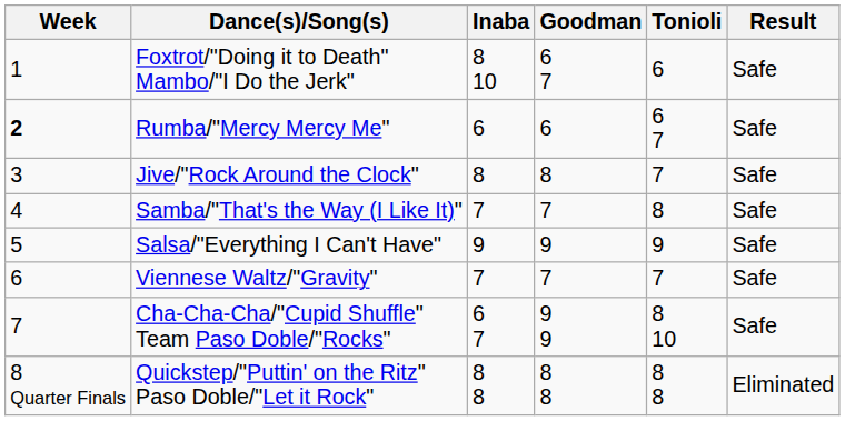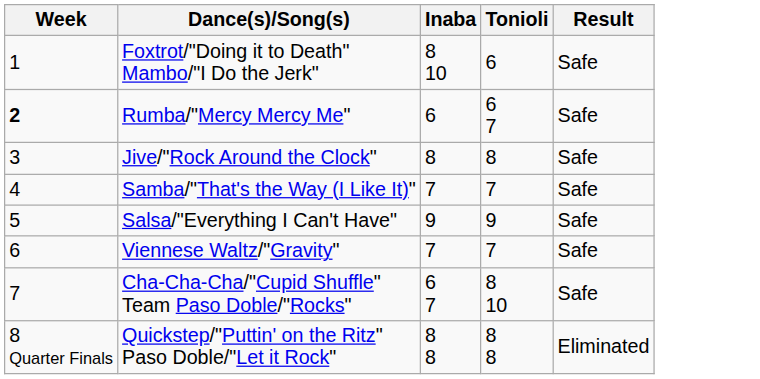- column: Goodman | 6 7 | 6 | 8 | 7 | 9 | 7 | 9 9 | 8 8
Jive/"Rock Around the Clock" | Tonioli: 7 -> 8
Samba/"That's the Way (I Like It)" | Tonioli: 8 -> 7
